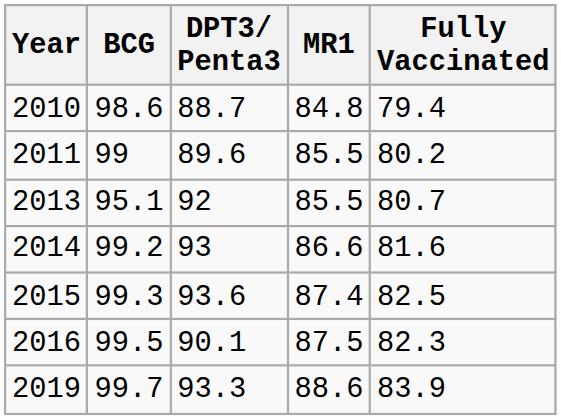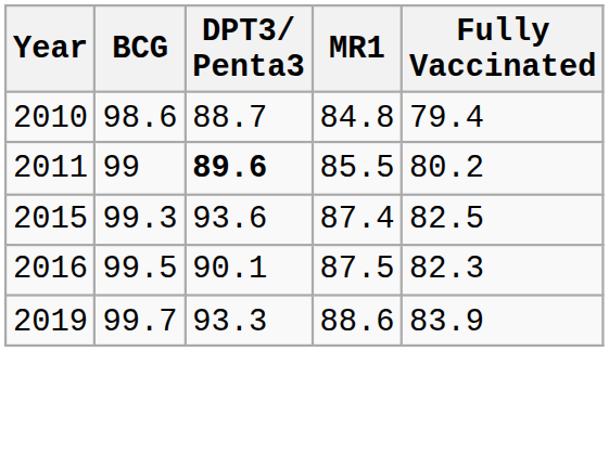2011 | DPT3/ Penta3: normal -> bold
- row: 2013 | 95.1 | 92 | 85.5 | 80.7
- row: 2014 | 99.2 | 93 | 86.6 | 81.6
